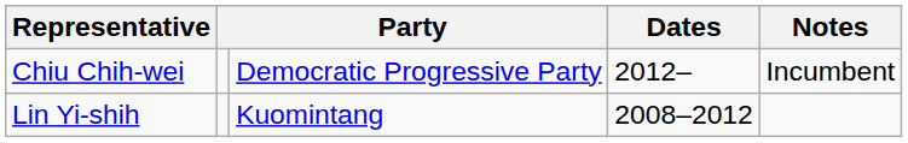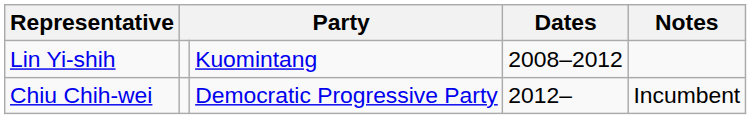rows swapped: Lin Yi-shih <-> Chiu Chih-wei
